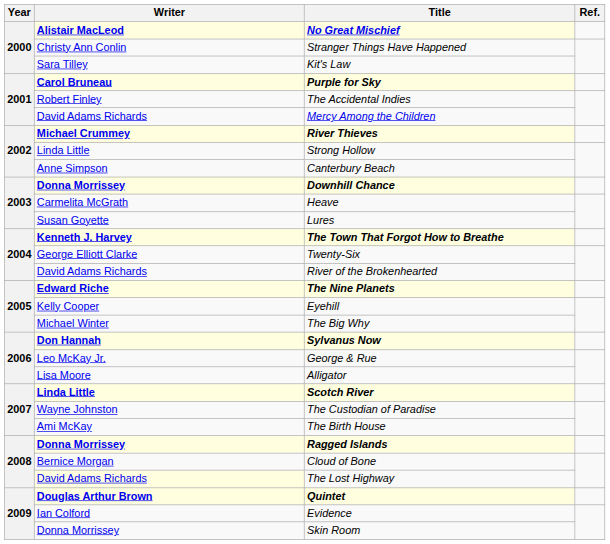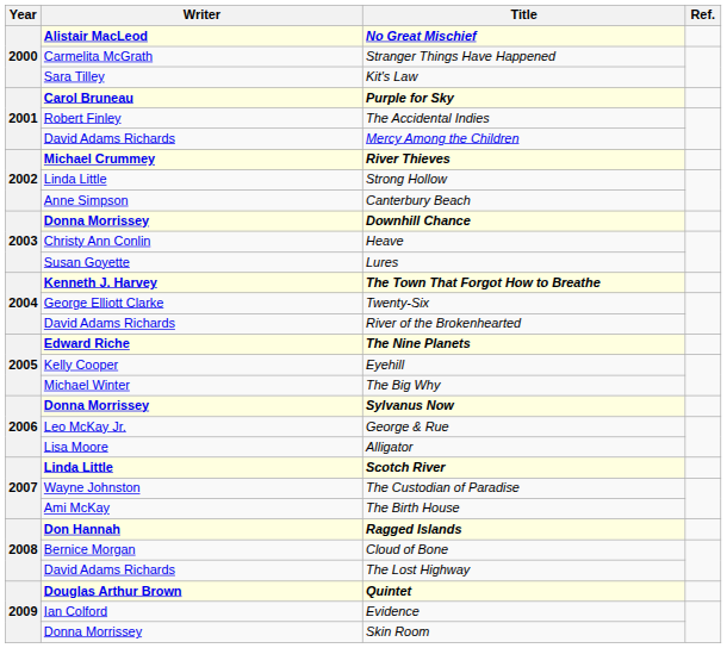Stranger Things Have Happened | Writer: Christy Ann Conlin -> Carmelita McGrath
Heave | Writer: Carmelita McGrath -> Christy Ann Conlin
Sylvanus Now | Writer: Don Hannah -> Donna Morrissey
Ragged Islands | Writer: Donna Morrissey -> Don Hannah
The Lost Highway | Writer: lightyellow background -> no background
